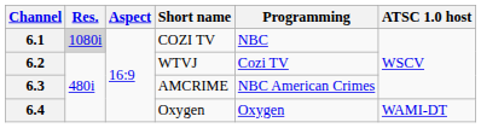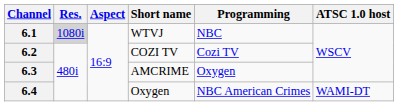6.1 | Short name: COZI TV -> WTVJ
6.2 | Short name: WTVJ -> COZI TV
6.3 | Programming: NBC American Crimes -> Oxygen
6.4 | Programming: Oxygen -> NBC American Crimes
